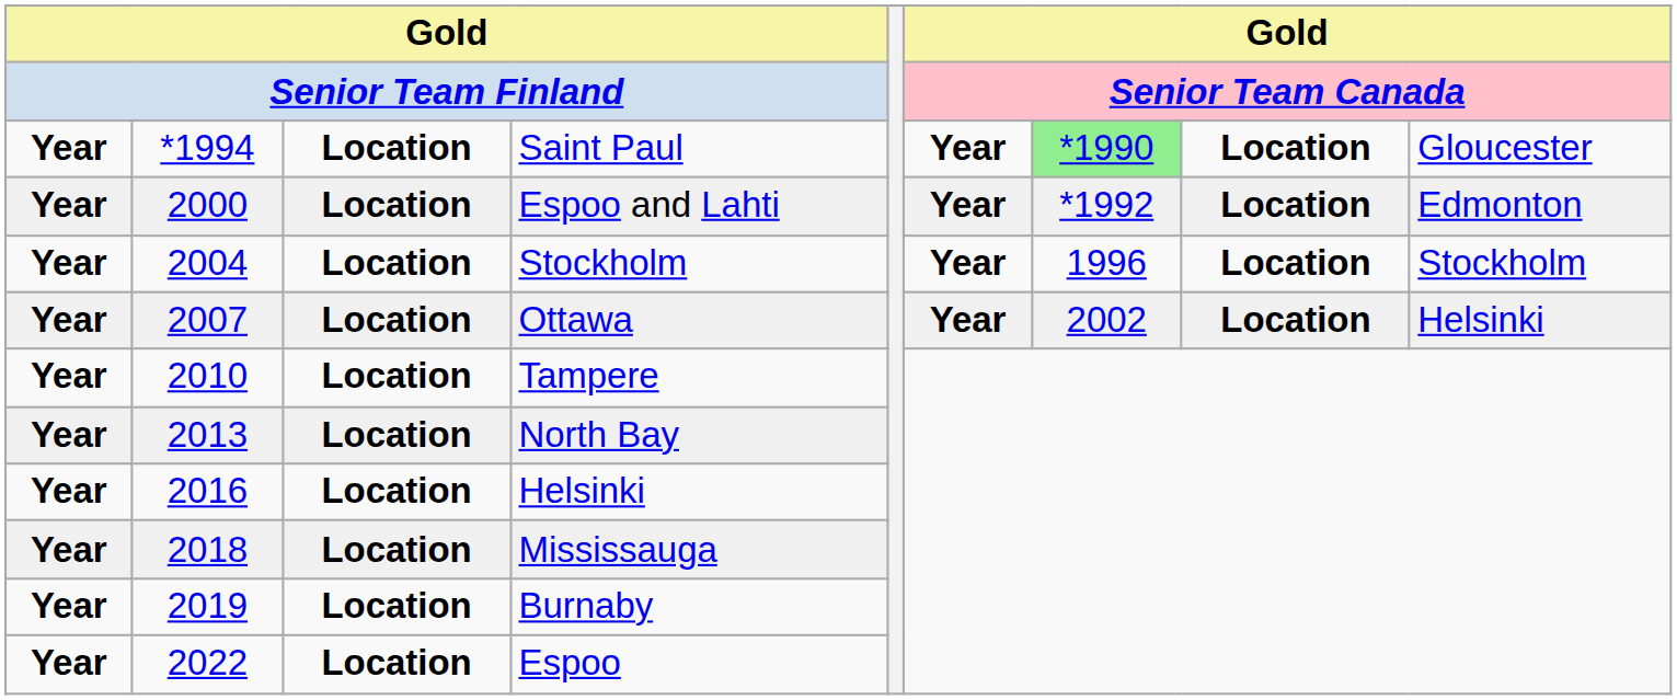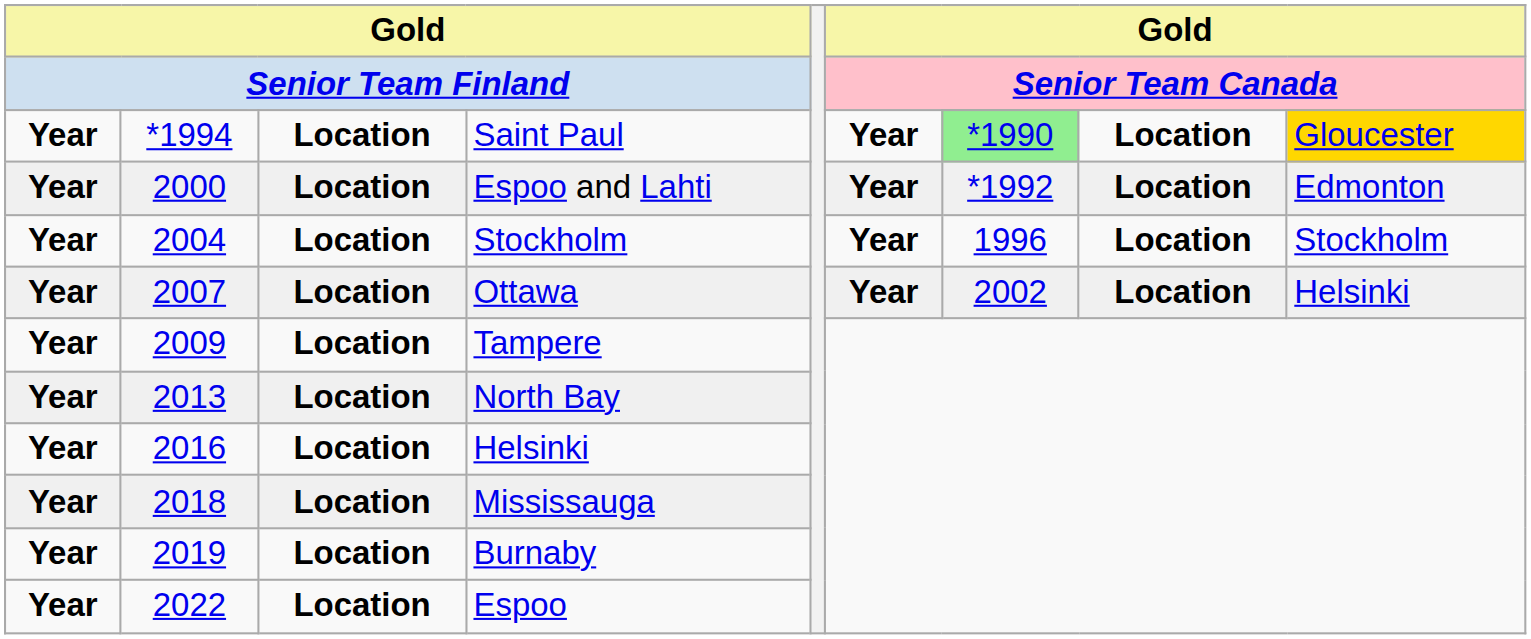Saint Paul | column 9: no background -> gold background
Tampere | column 2: 2010 -> 2009
